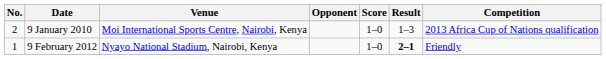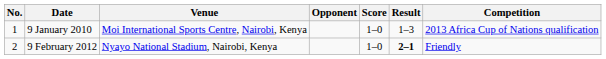9 January 2010 | No.: 2 -> 1
9 February 2012 | No.: 1 -> 2
